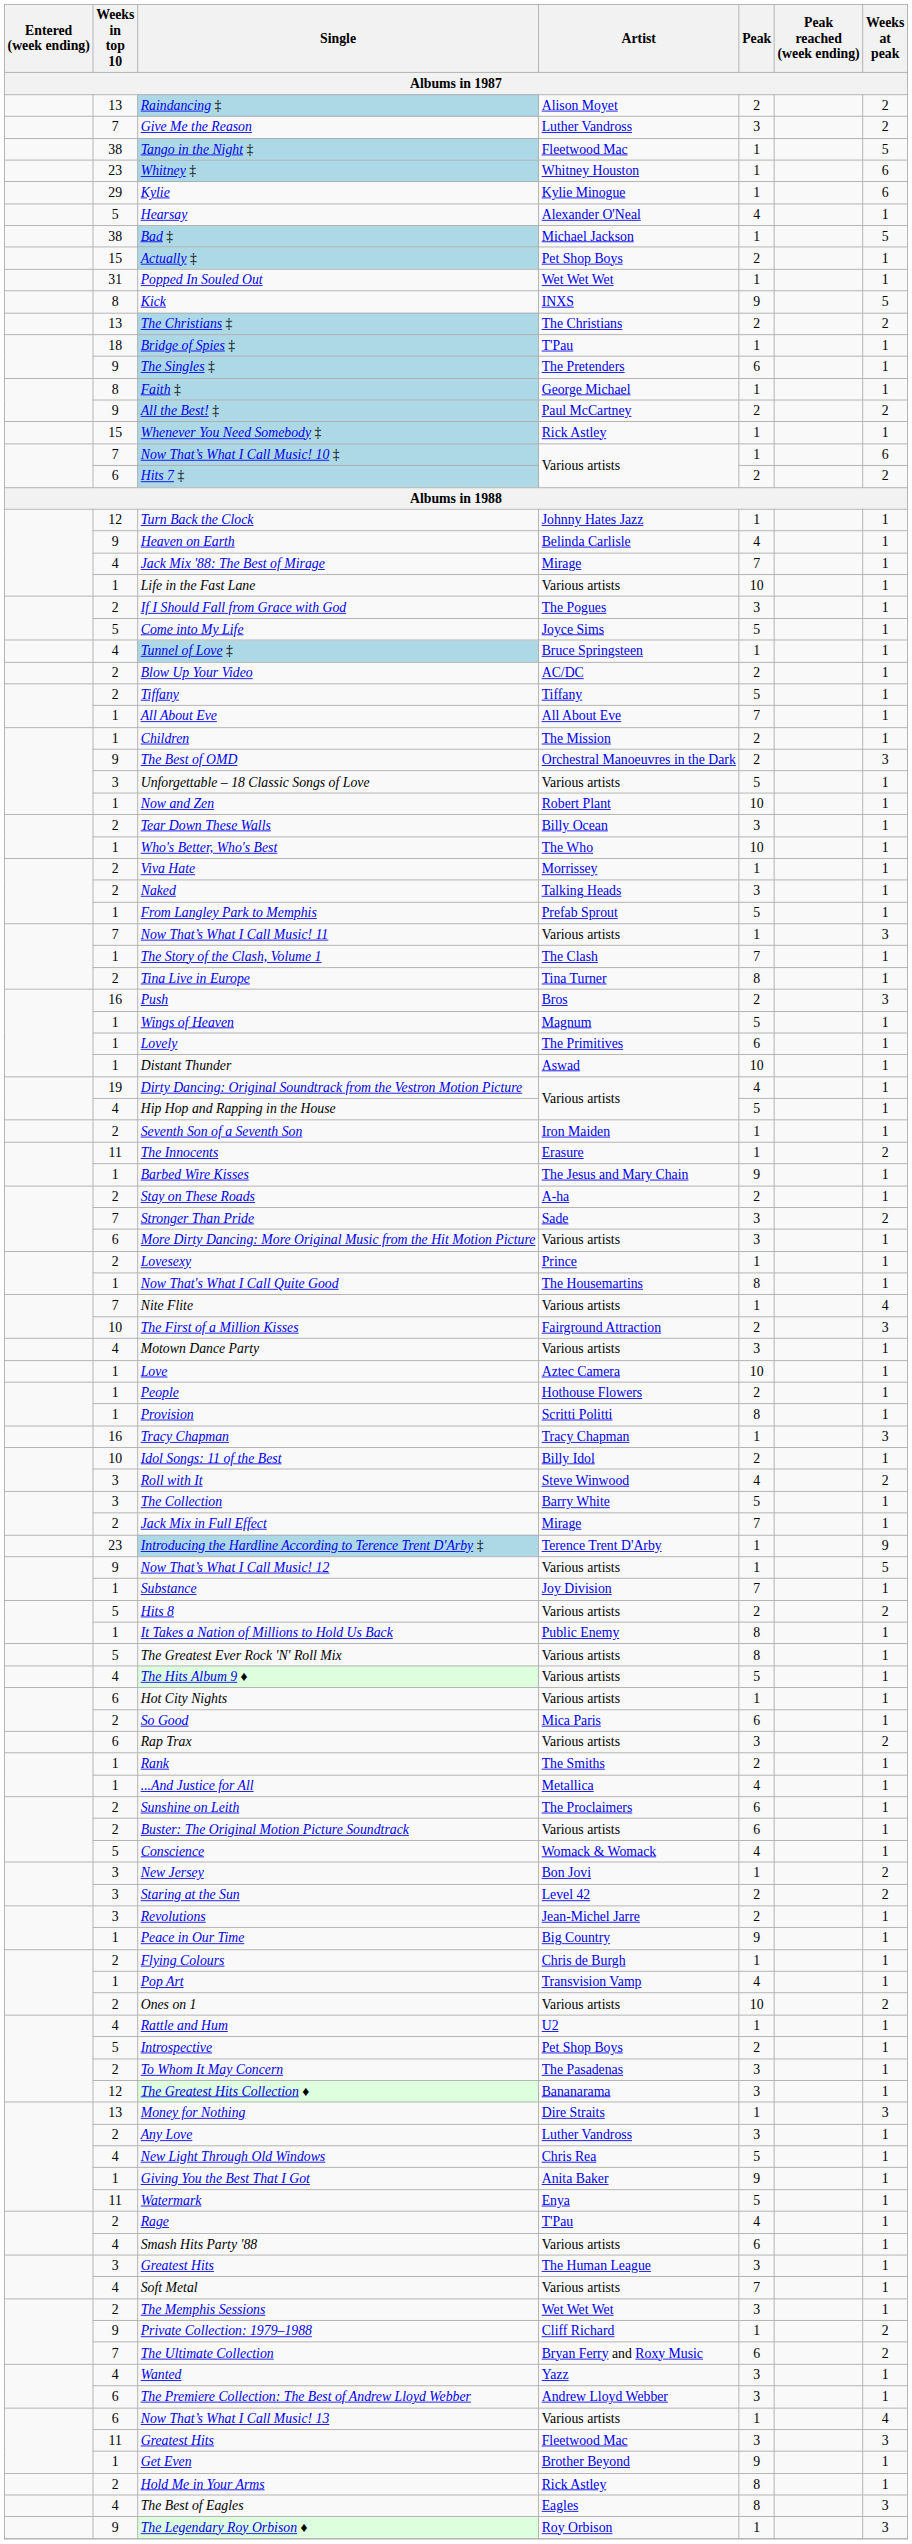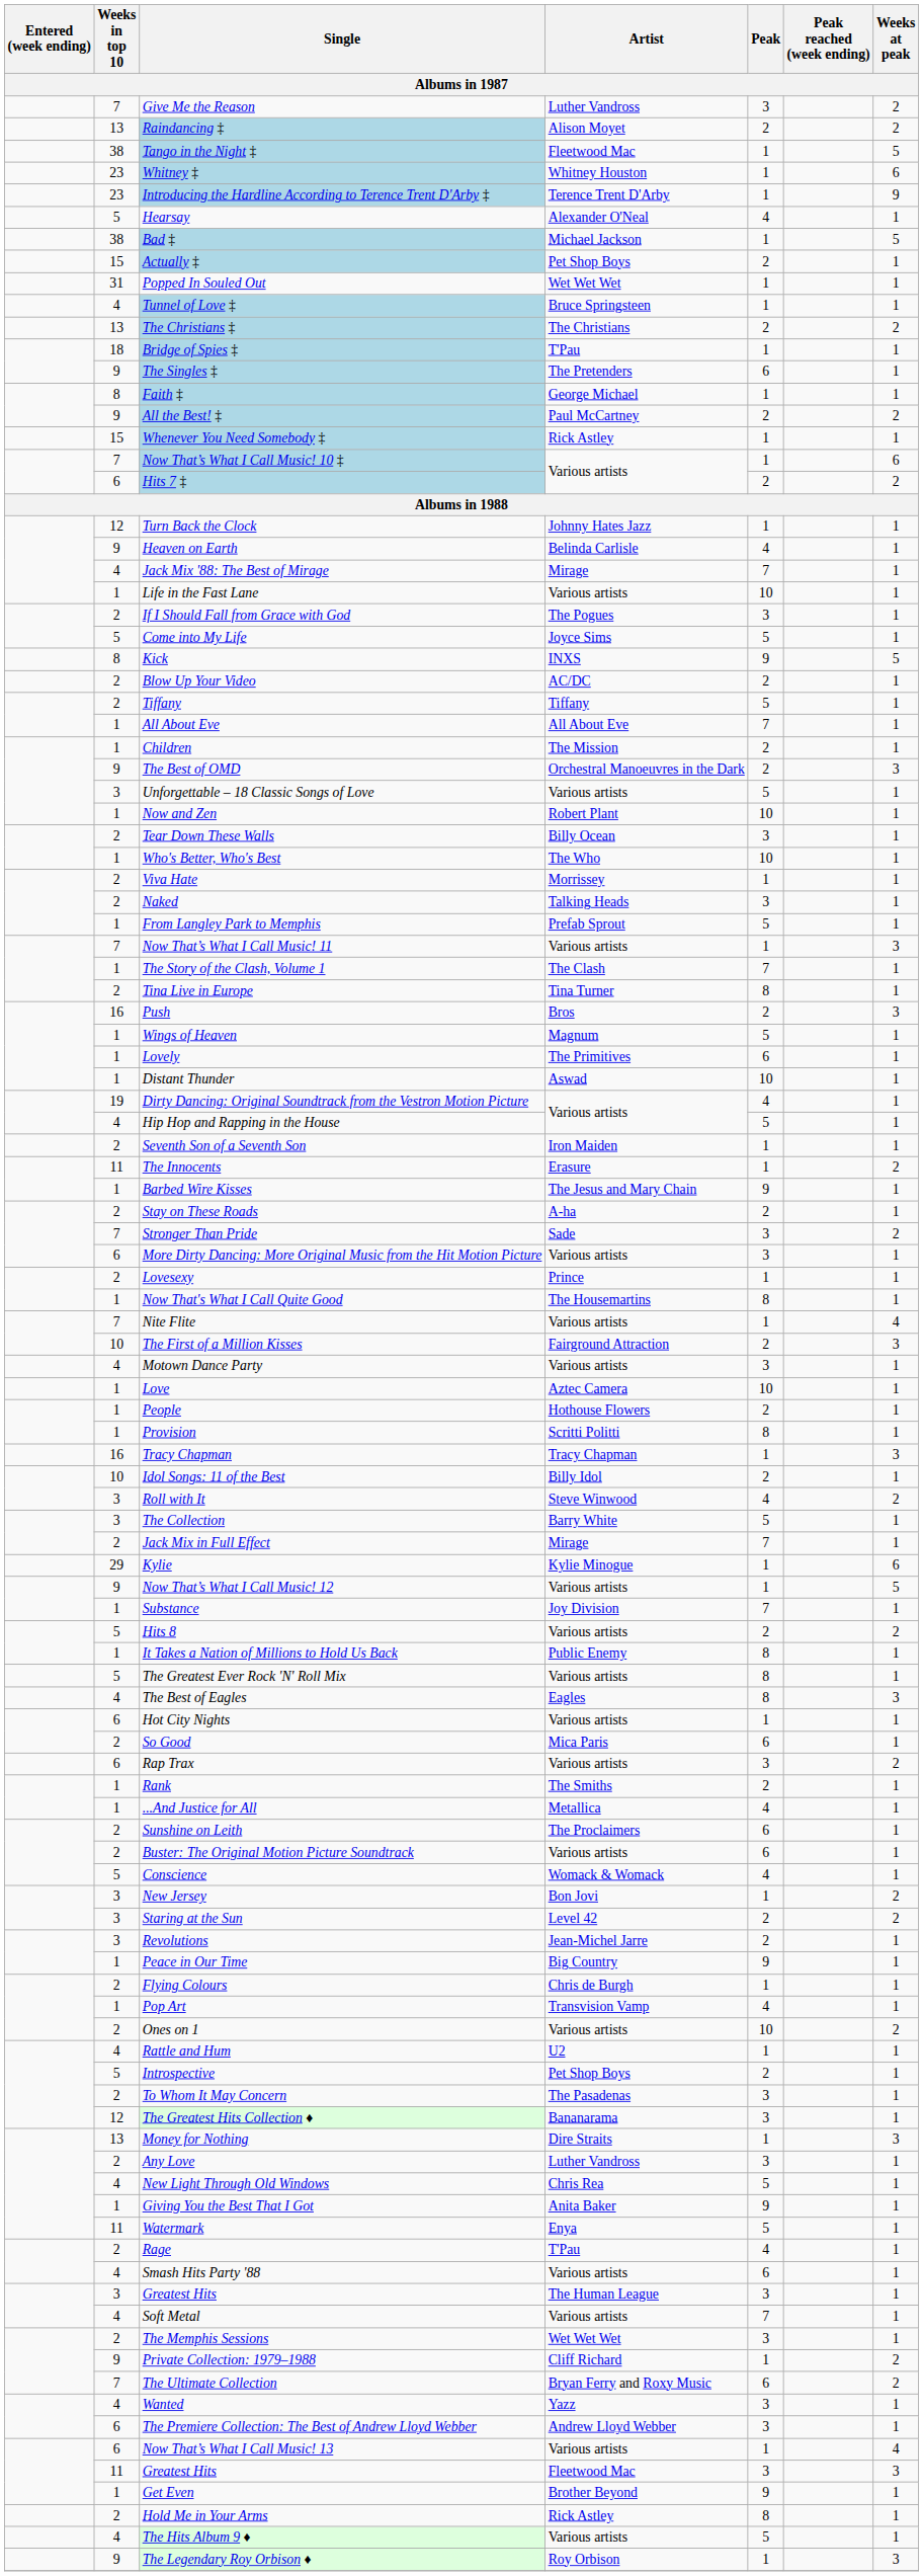rows swapped: Give Me the Reason <-> Raindancing ‡
rows swapped: Introducing the Hardline According to Terence Trent D'Arby ‡ <-> Kylie
rows swapped: Tunnel of Love ‡ <-> Kick
rows swapped: The Best of Eagles <-> The Hits Album 9 ♦
